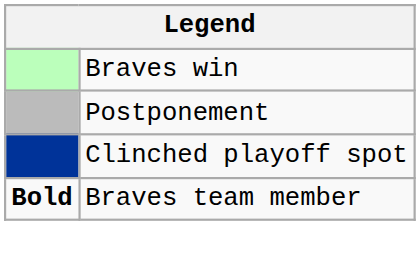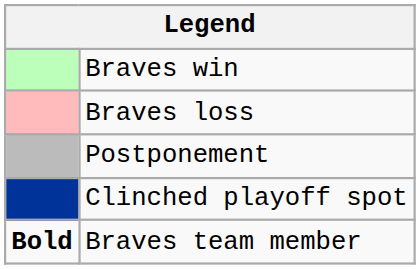+ row: Braves loss
